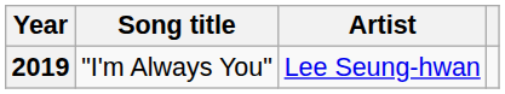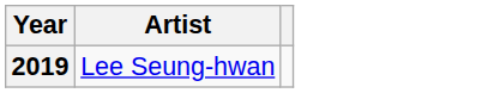- column: Song title | "I'm Always You"
